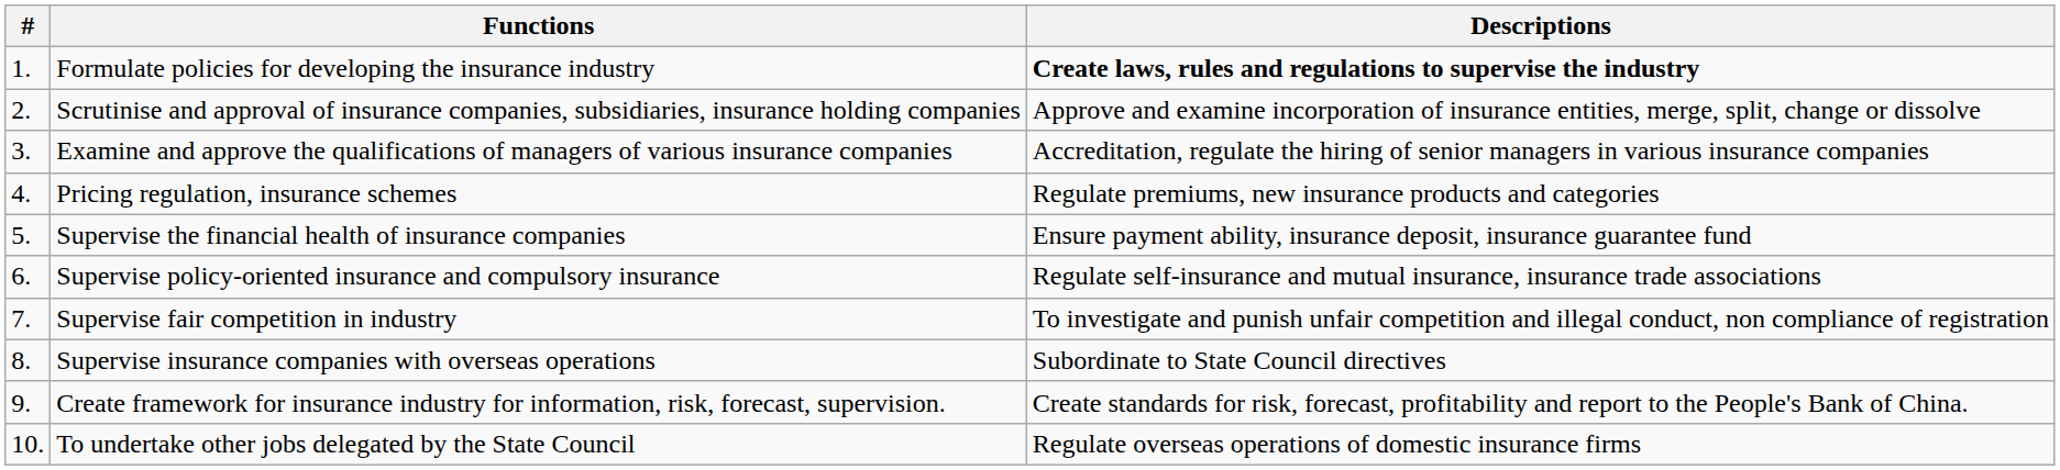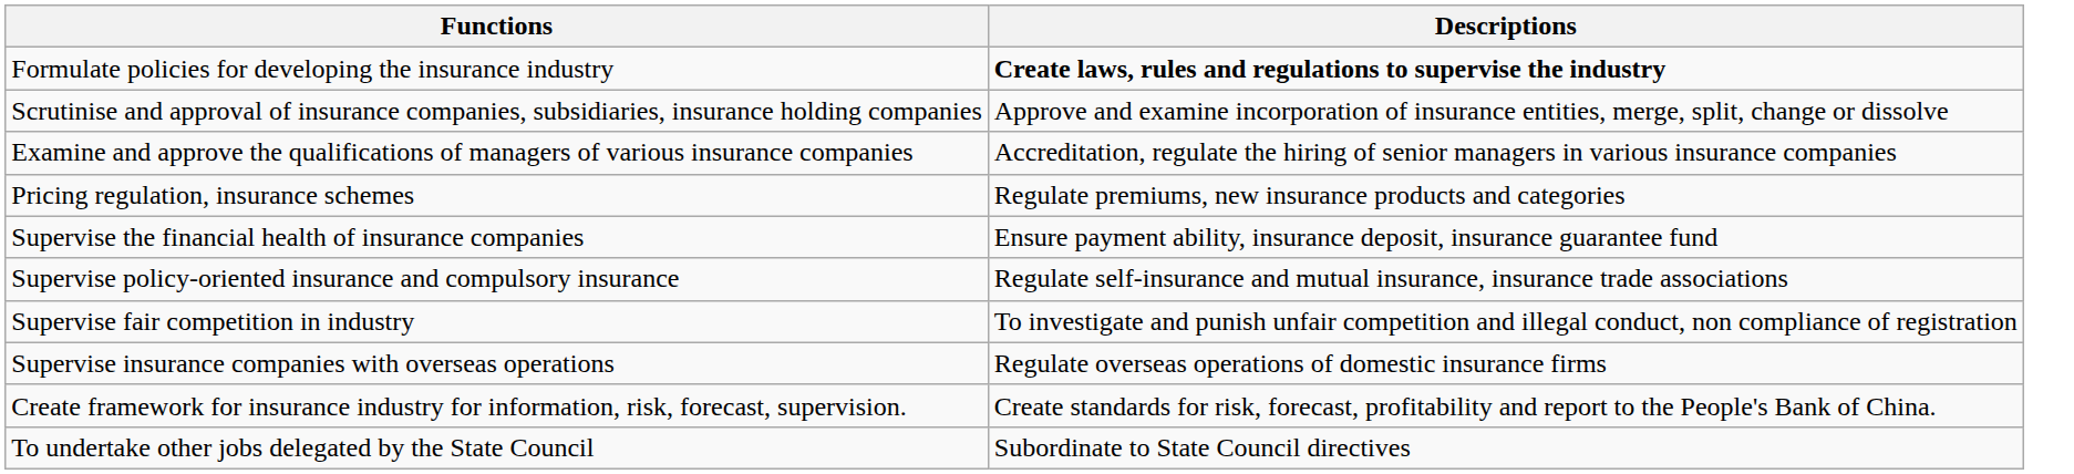- column: # | 1. | 2. | 3. | 4. | 5. | 6. | 7. | 8. | 9. | 10.
Supervise insurance companies with overseas operations | Descriptions: Subordinate to State Council directives -> Regulate overseas operations of domestic insurance firms
To undertake other jobs delegated by the State Council | Descriptions: Regulate overseas operations of domestic insurance firms -> Subordinate to State Council directives
